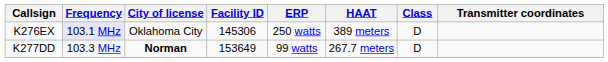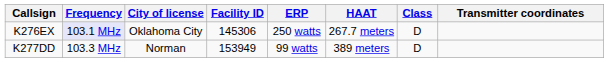K276EX | HAAT: 389 meters -> 267.7 meters
K277DD | City of license: bold -> normal
K277DD | Facility ID: 153649 -> 153949
K277DD | HAAT: 267.7 meters -> 389 meters
